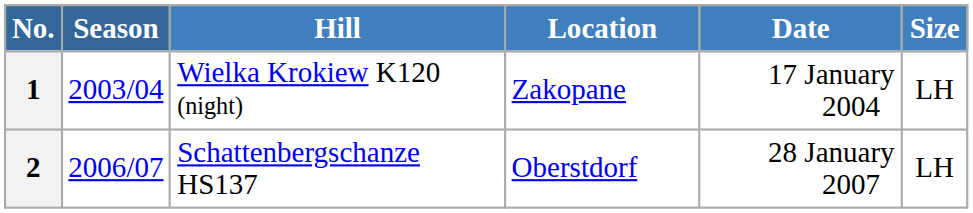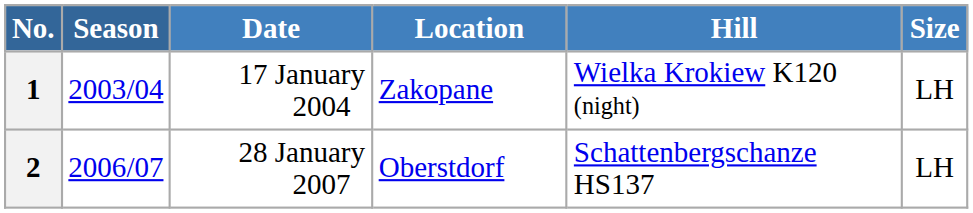columns swapped: Date <-> Hill
